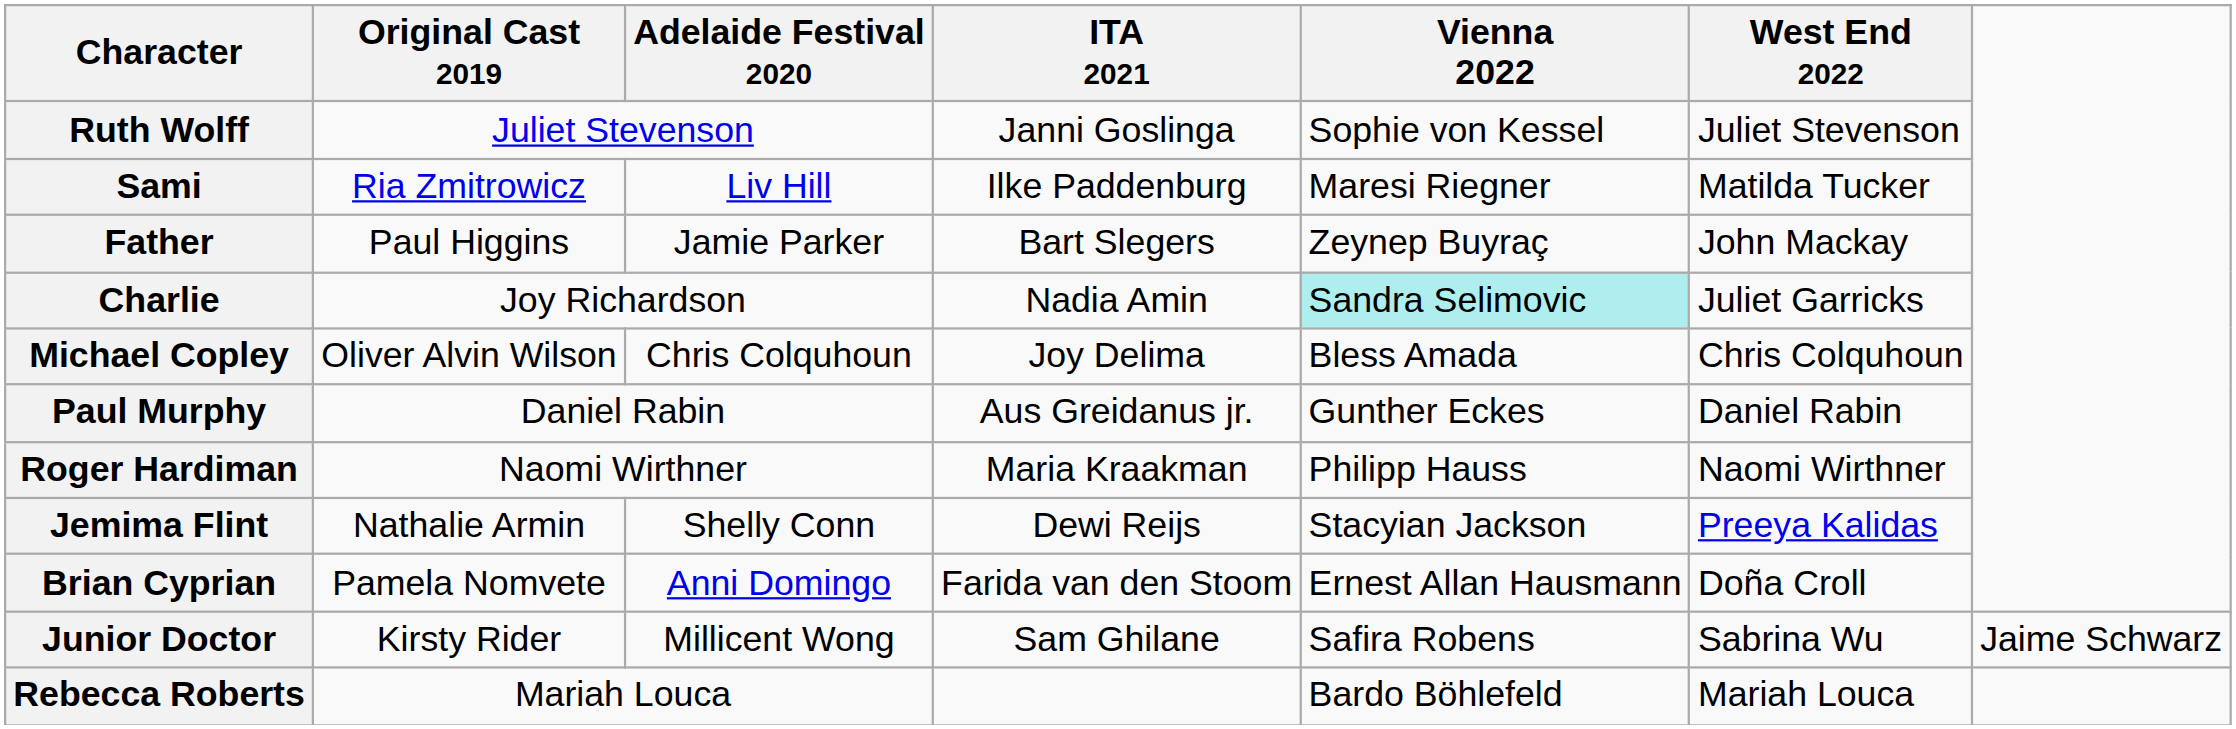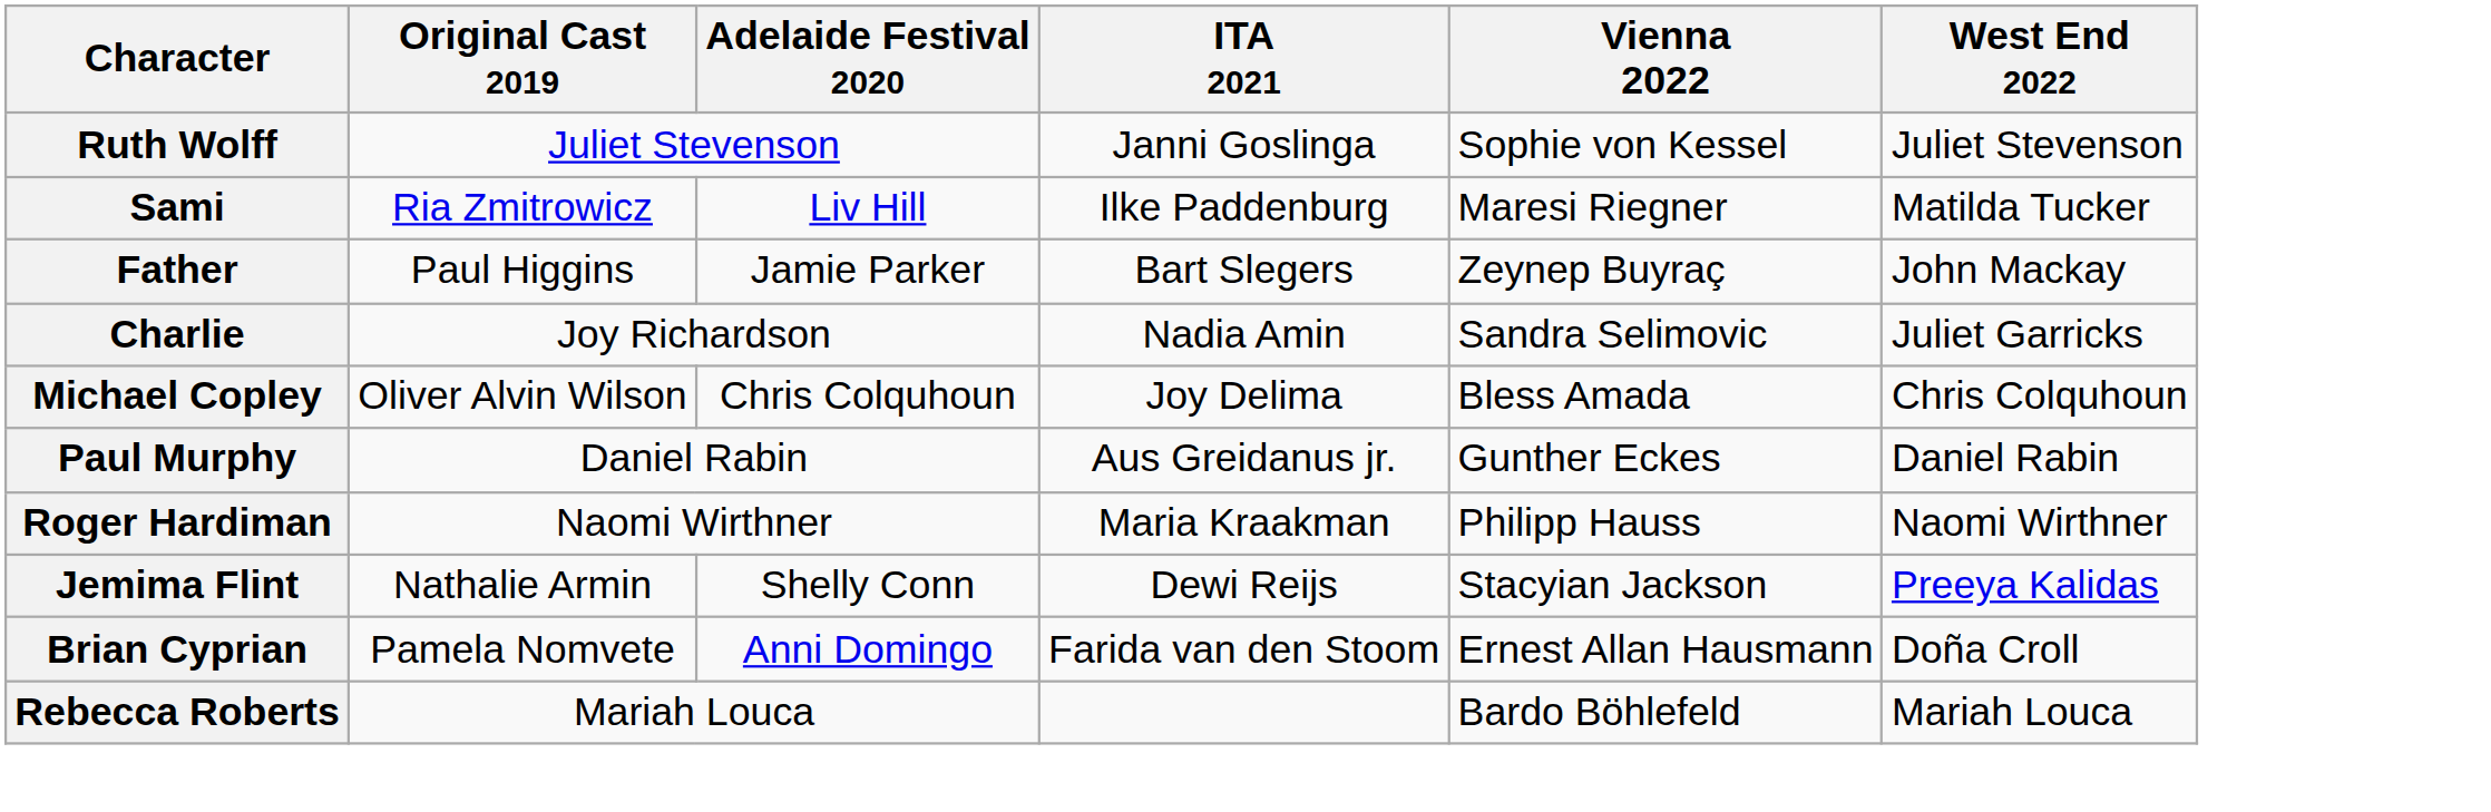Charlie | Vienna 2022: paleturquoise background -> no background
- row: Junior Doctor | Kirsty Rider | Millicent Wong | Sam Ghilane | Safira Robens | Sabrina Wu | Jaime Schwarz
